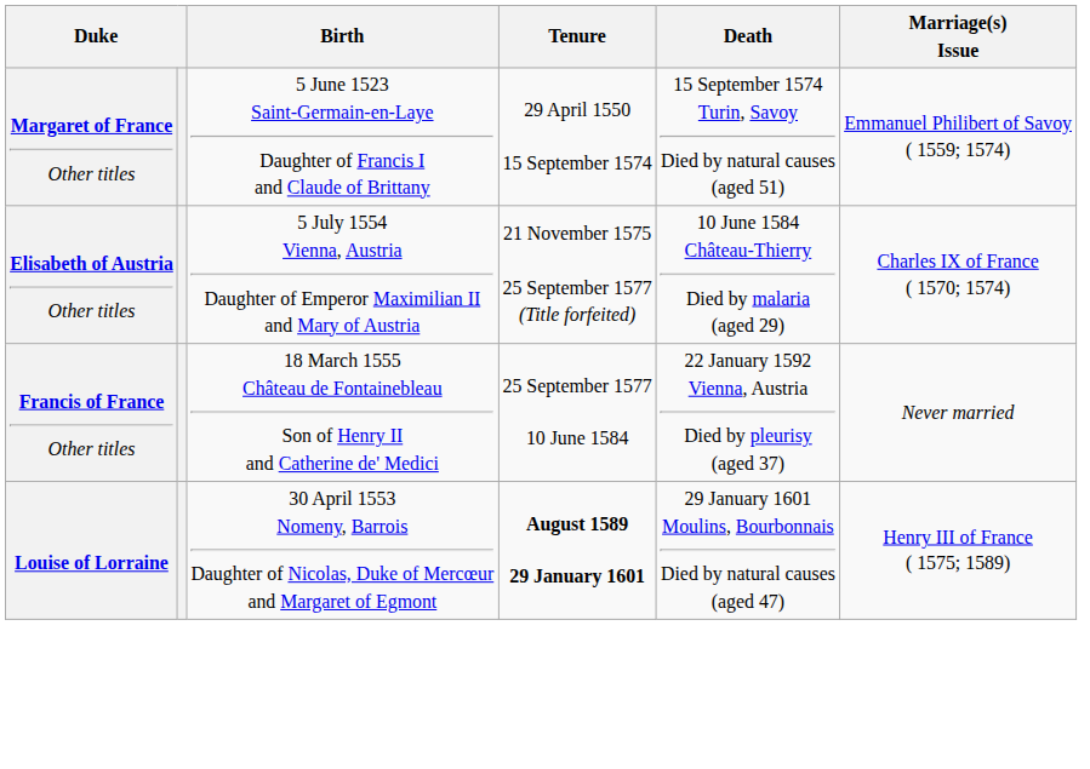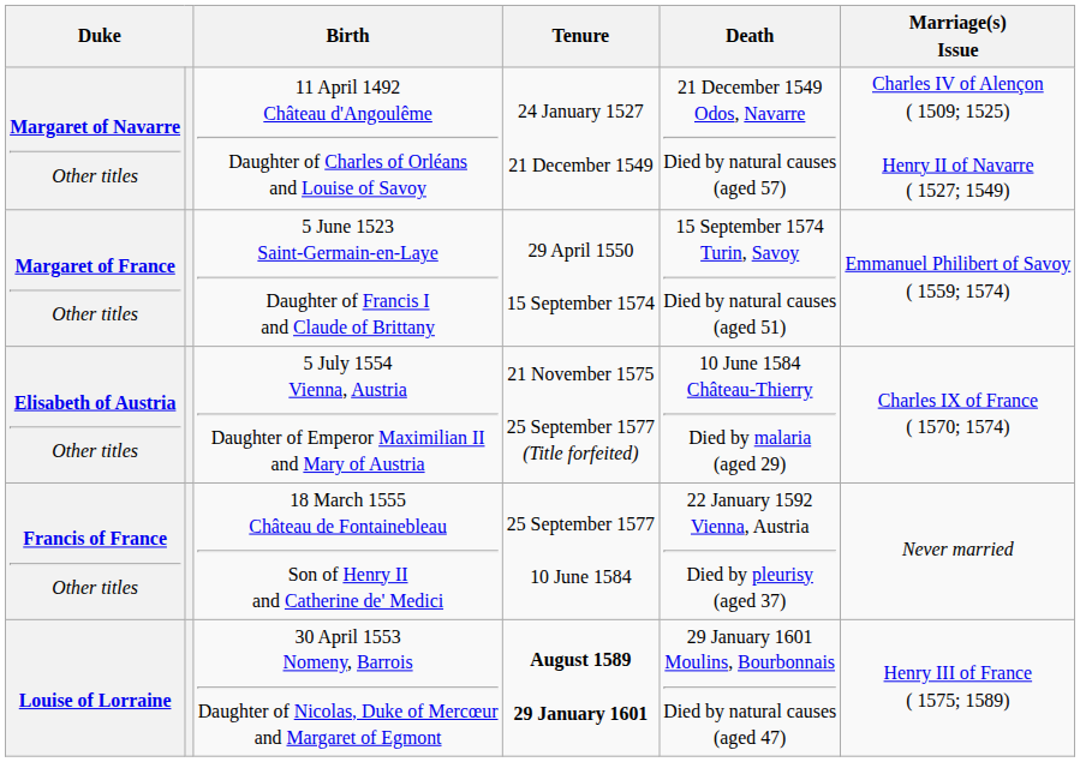+ row: Margaret of Navarre Other titles | 11 April 1492 Château d'Angoulême Daughter of Charles of Orléans and Louise of Savoy | 24 January 1527 21 December 1549 | 21 December 1549 Odos, Navarre Died by natural causes (aged 57) | Charles IV of Alençon ( 1509; 1525) Henry II of Navarre ( 1527; 1549)
